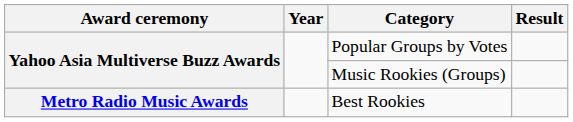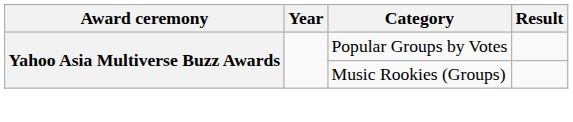- row: Metro Radio Music Awards | Best Rookies
